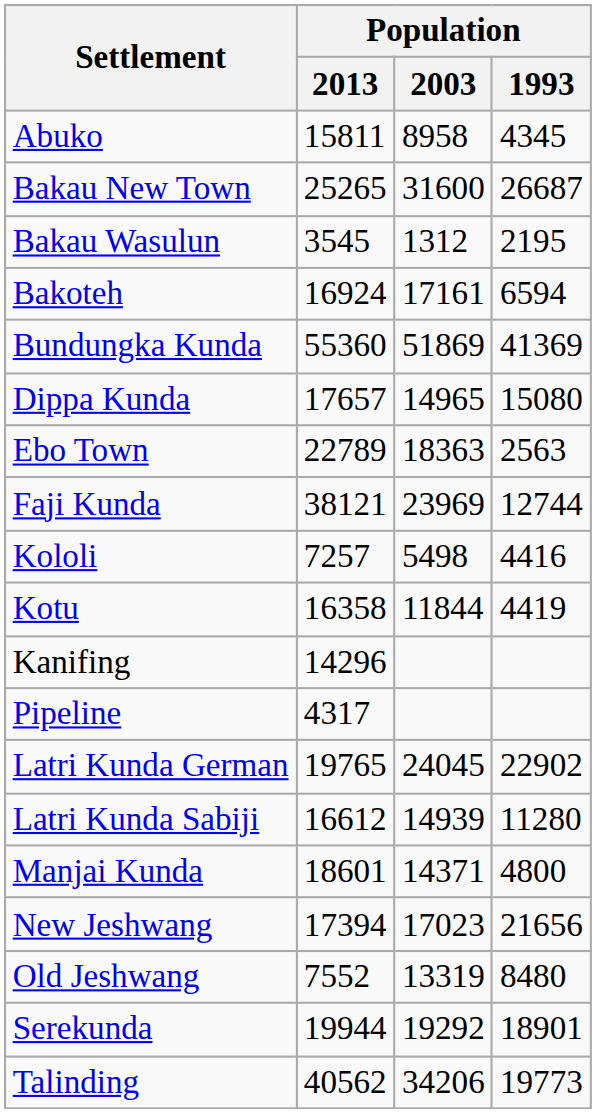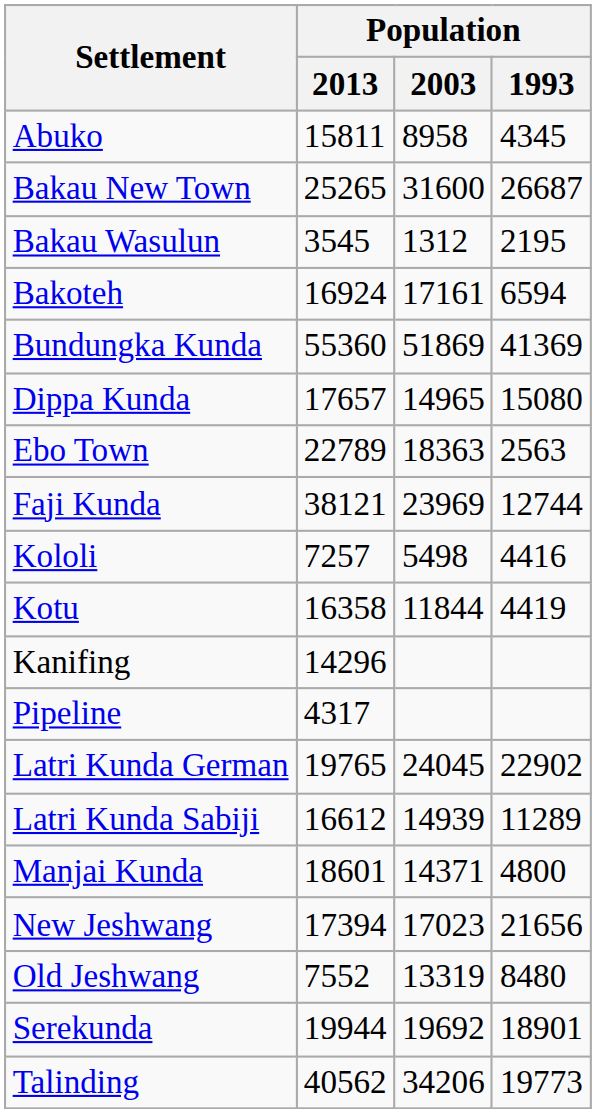Latri Kunda Sabiji | Population / 1993: 11280 -> 11289
Serekunda | Population / 2003: 19292 -> 19692
